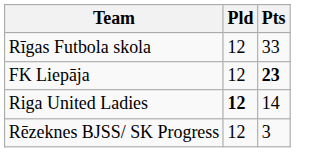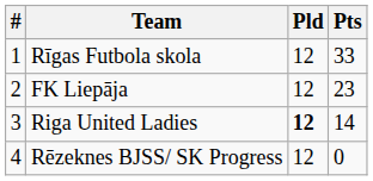+ column: # | 1 | 2 | 3 | 4
FK Liepāja | Pts: bold -> normal
Rēzeknes BJSS/ SK Progress | Pts: 3 -> 0
